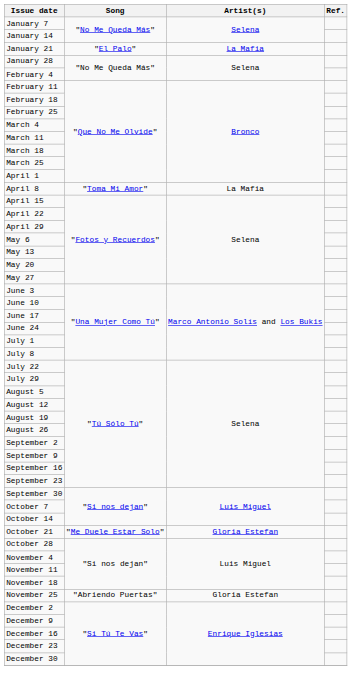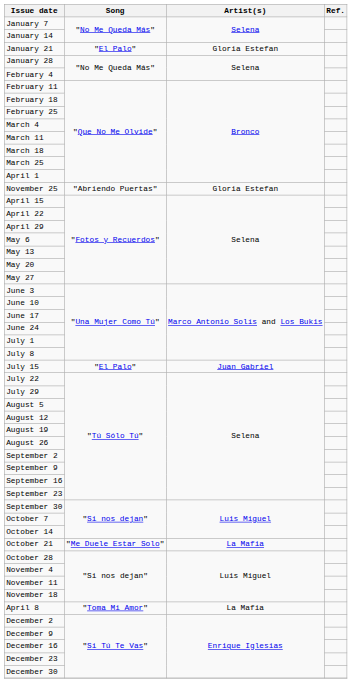January 21 | Artist(s): La Mafia -> Gloria Estefan
rows swapped: April 8 <-> November 25
+ row: July 15 | "El Palo" | Juan Gabriel
October 21 | Artist(s): Gloria Estefan -> La Mafia
